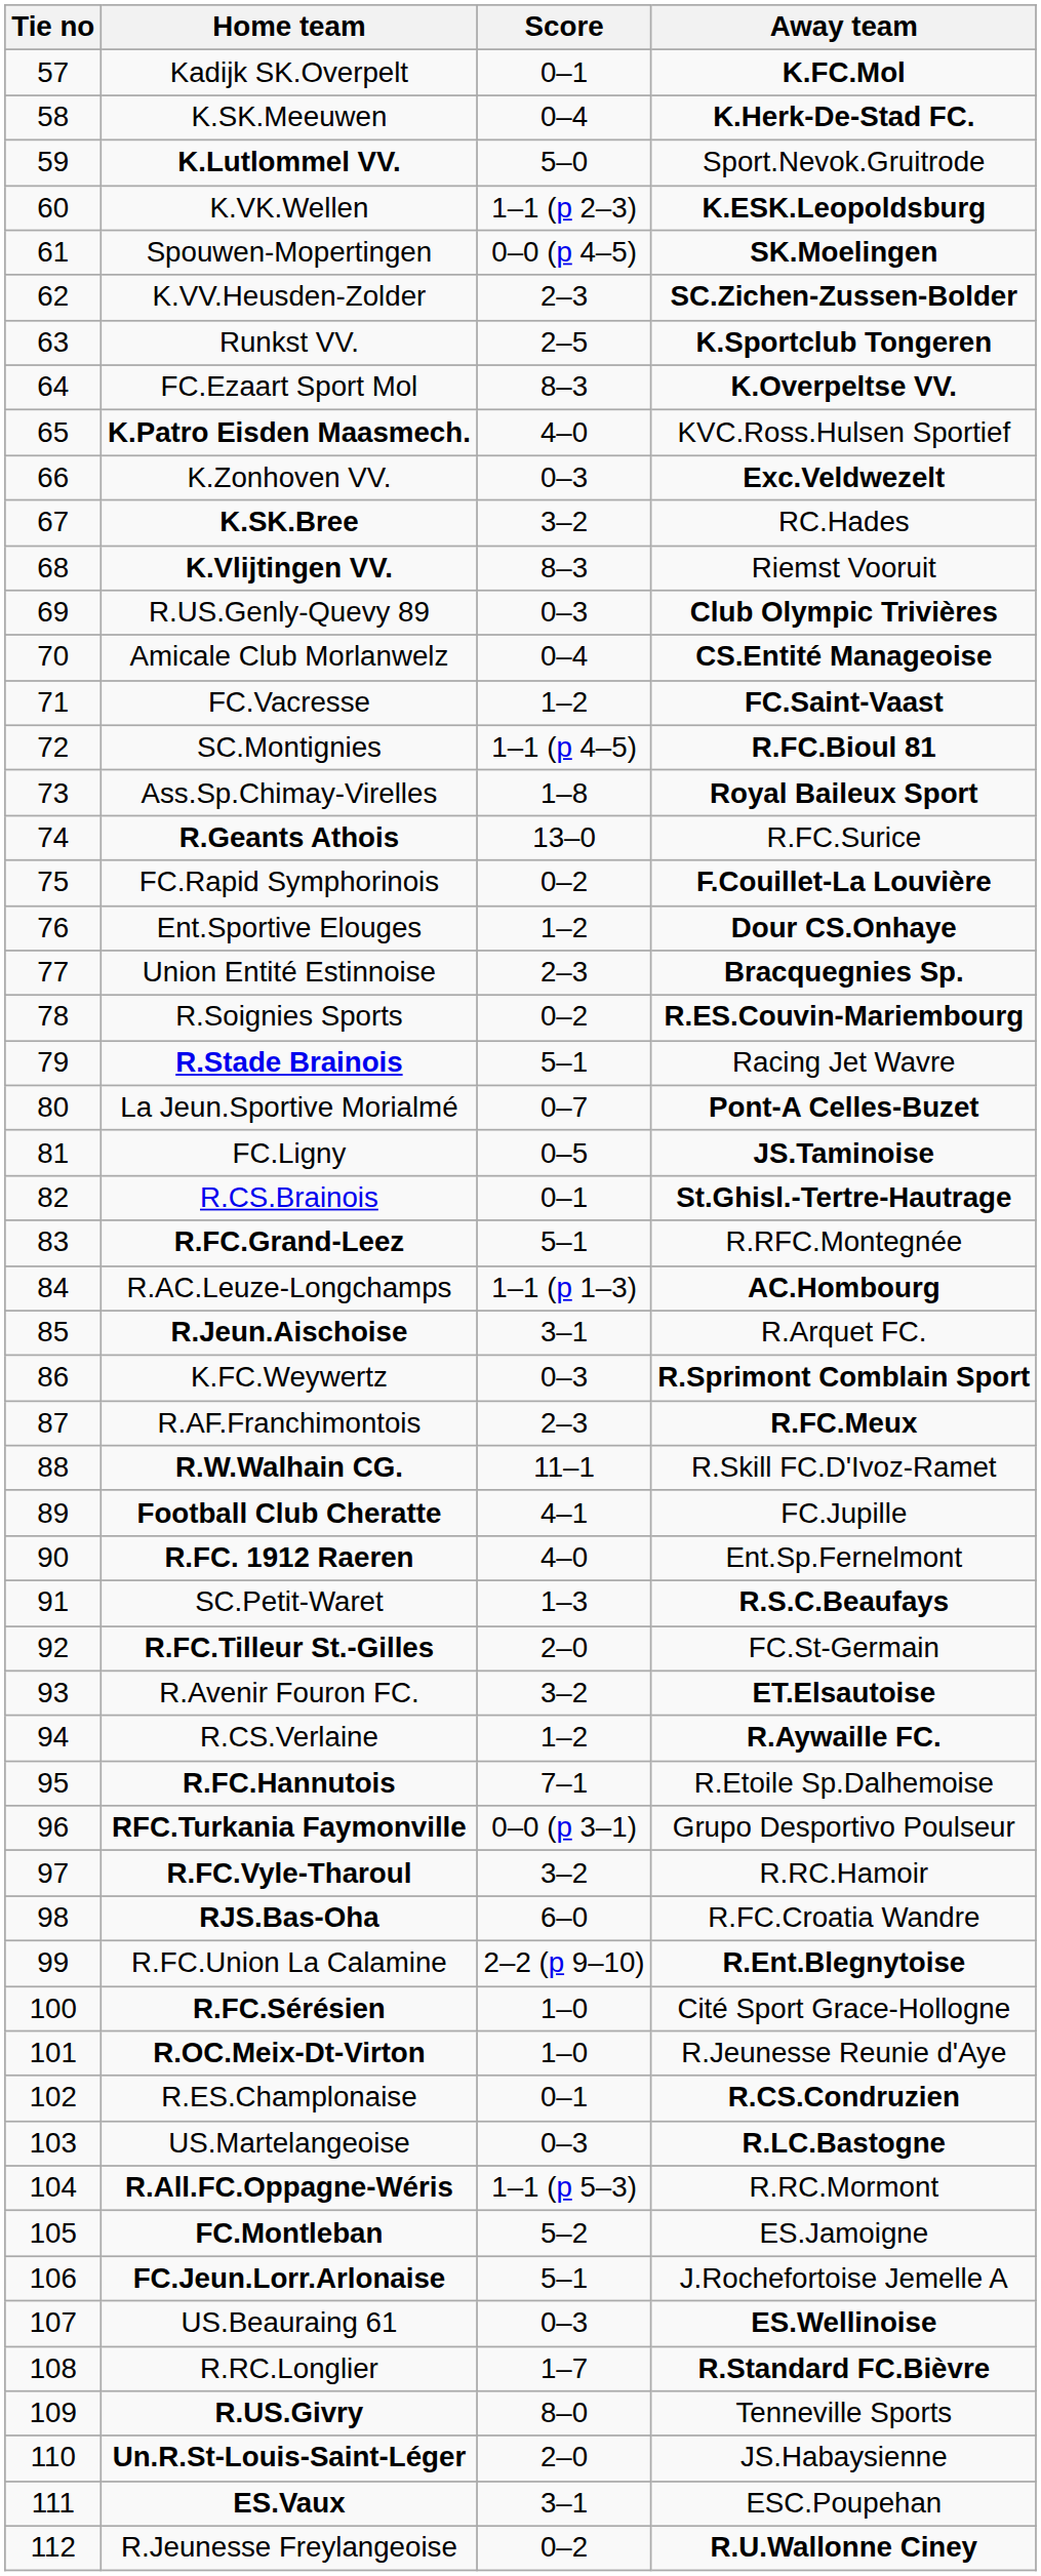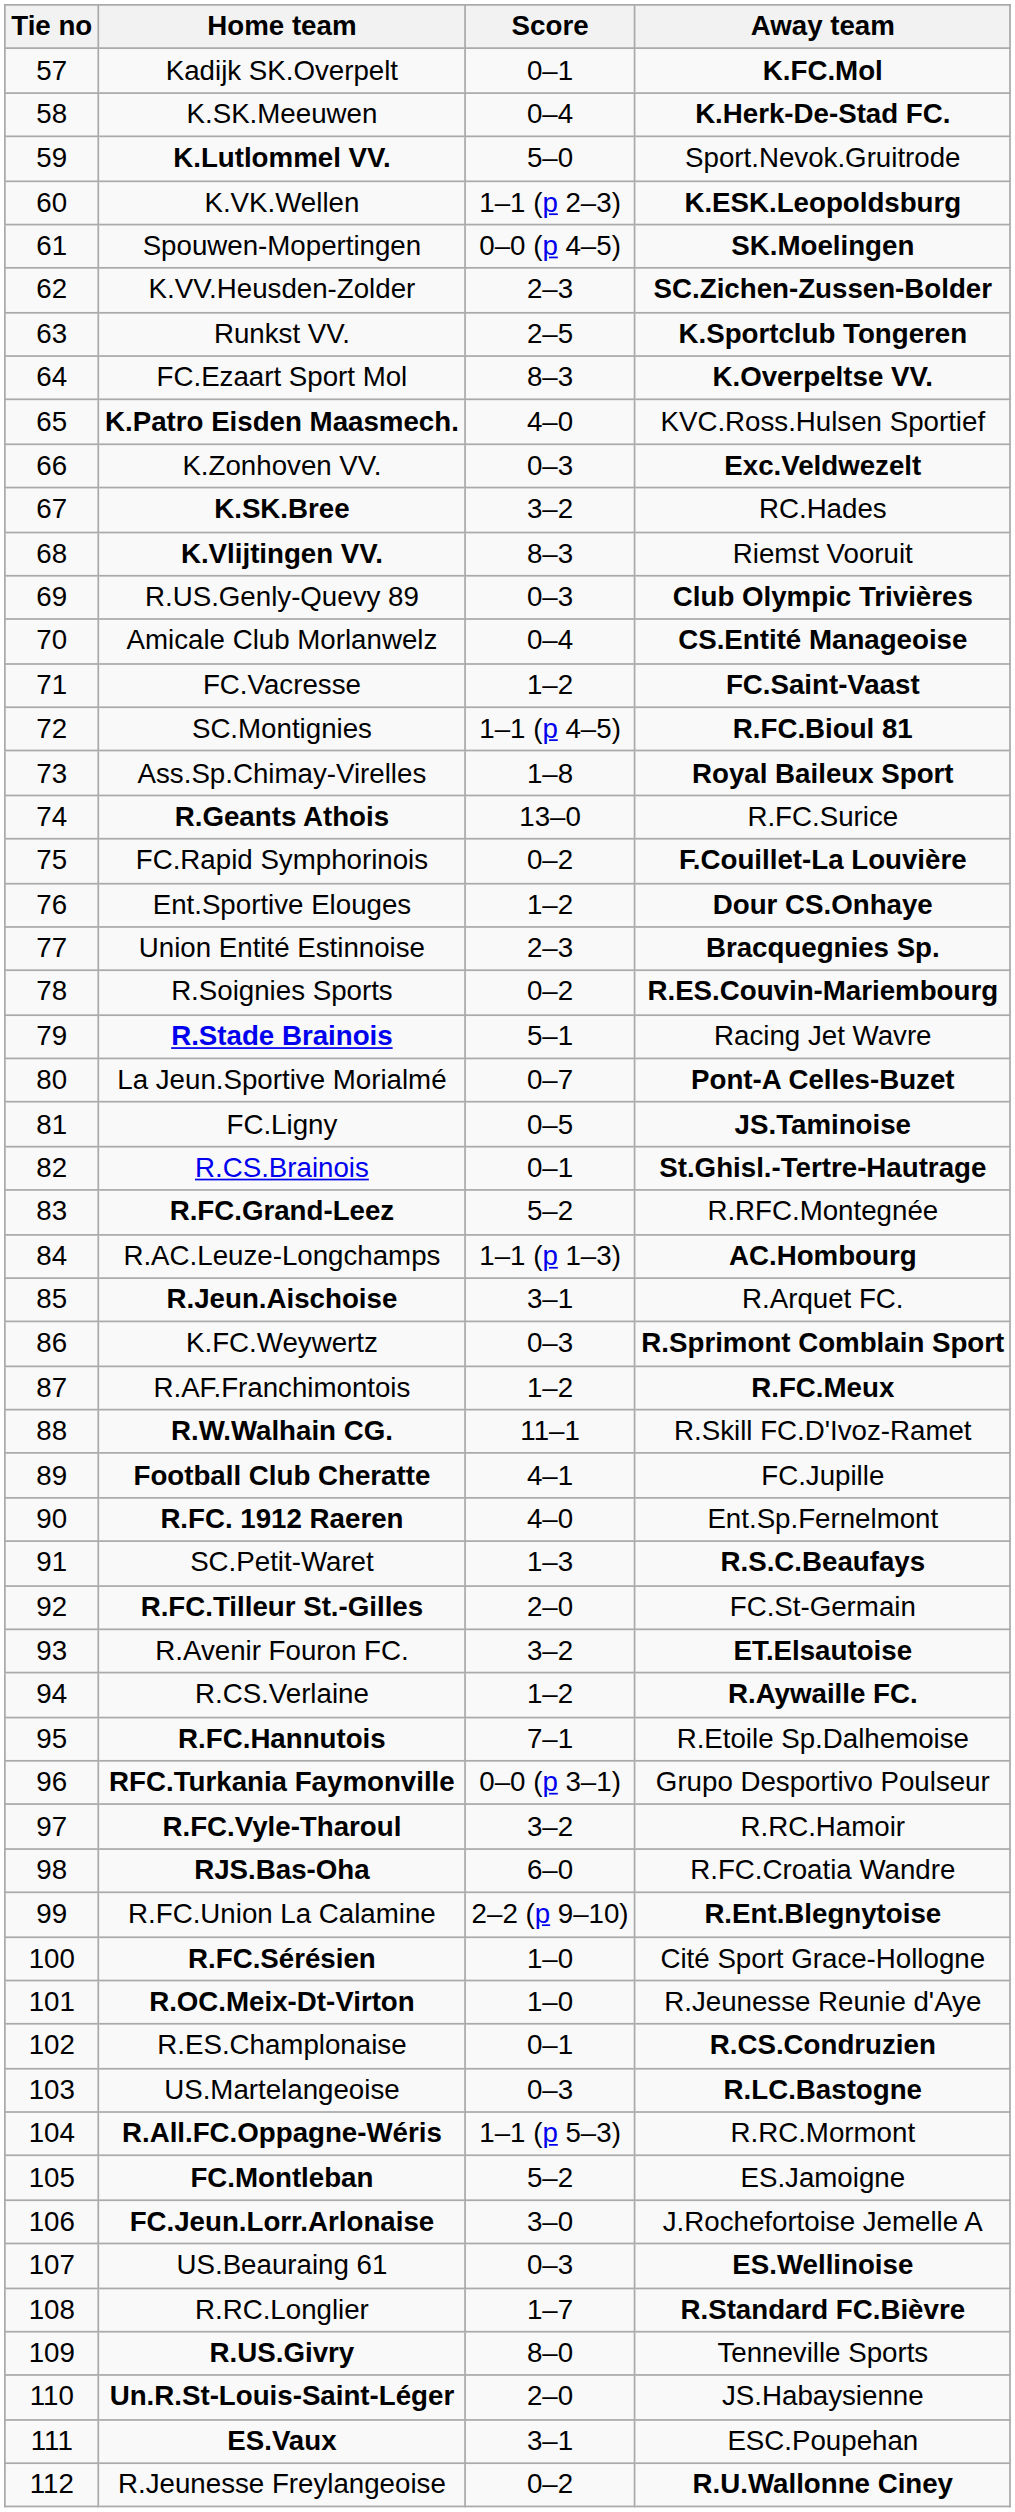R.FC.Grand-Leez | Score: 5–1 -> 5–2
R.AF.Franchimontois | Score: 2–3 -> 1–2
FC.Jeun.Lorr.Arlonaise | Score: 5–1 -> 3–0
